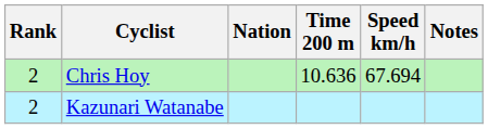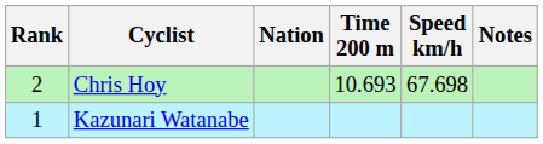Chris Hoy | Time 200 m: 10.636 -> 10.693
Chris Hoy | Speed km/h: 67.694 -> 67.698
Kazunari Watanabe | Rank: 2 -> 1
